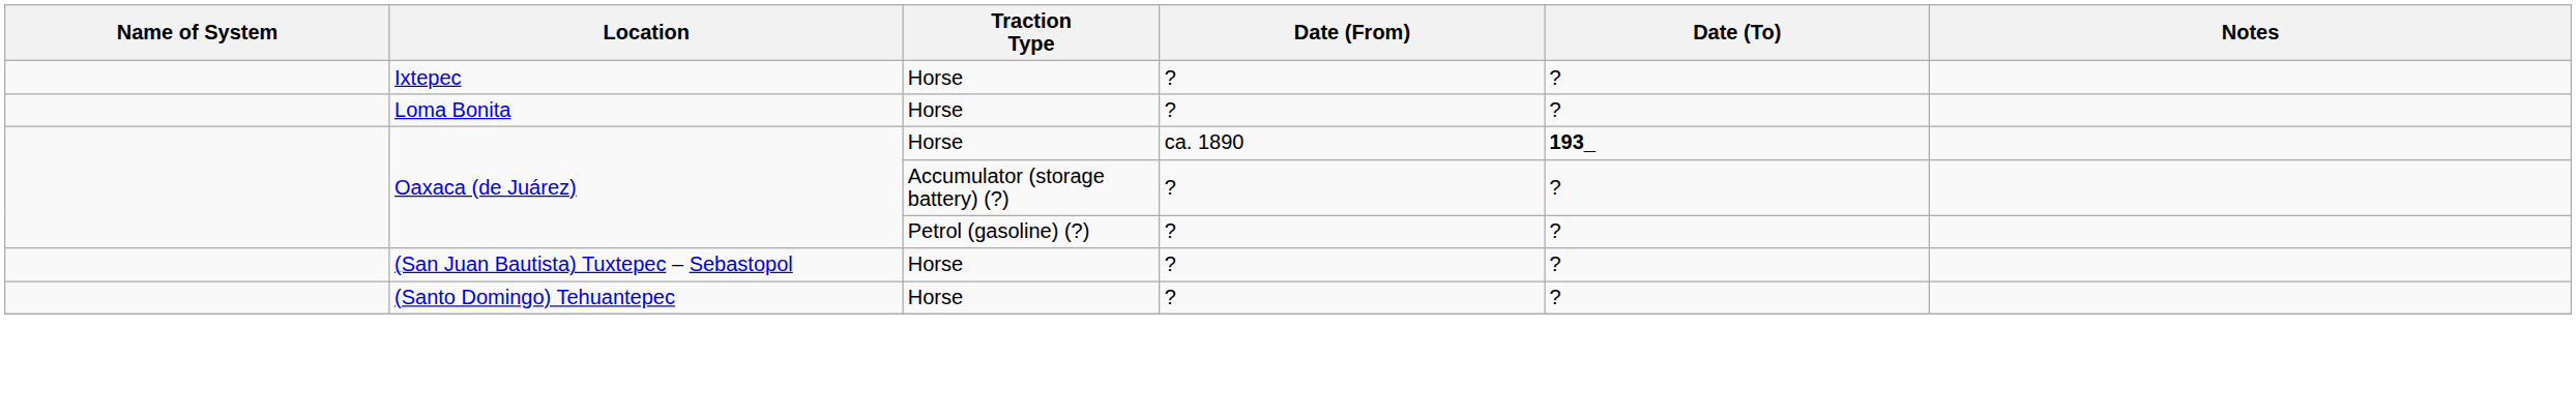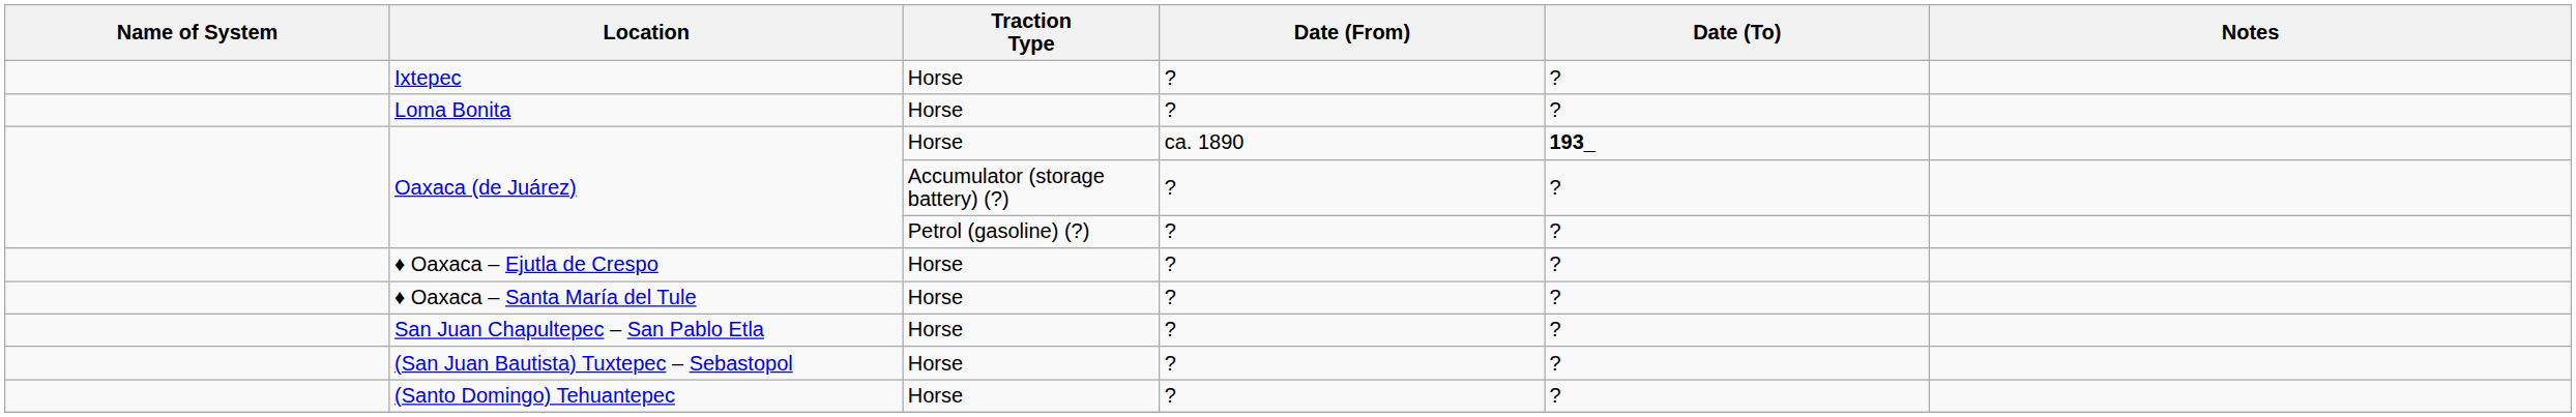+ row: ♦ Oaxaca – Ejutla de Crespo | Horse | ? | ?
+ row: ♦ Oaxaca – Santa María del Tule | Horse | ? | ?
+ row: San Juan Chapultepec – San Pablo Etla | Horse | ? | ?
